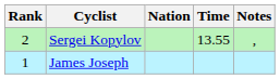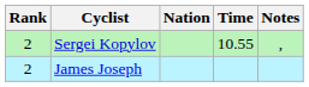Sergei Kopylov | Time: 13.55 -> 10.55
James Joseph | Rank: 1 -> 2
